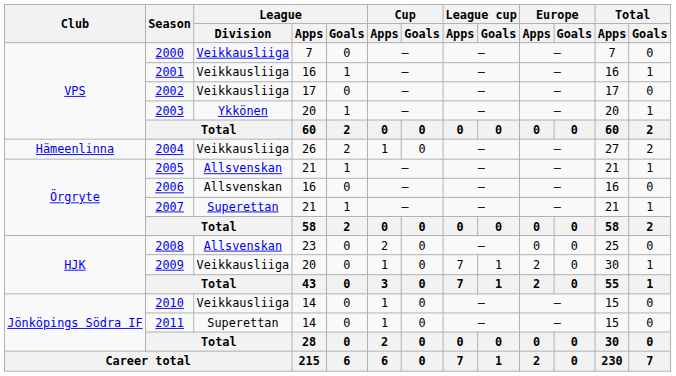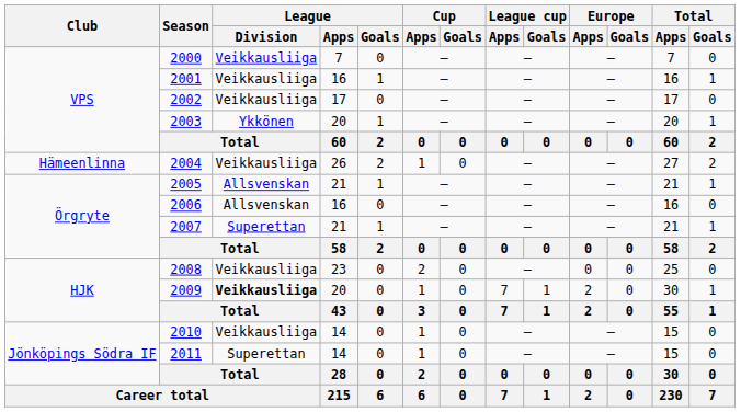2008 | League / Division: Allsvenskan -> Veikkausliiga
2009 | League / Division: normal -> bold
